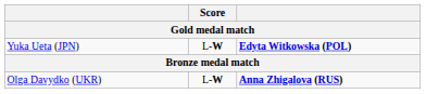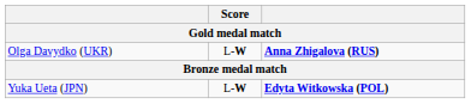rows swapped: Olga Davydko (UKR) <-> Yuka Ueta (JPN)
